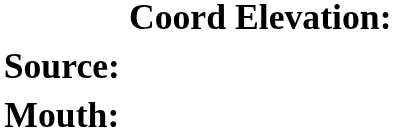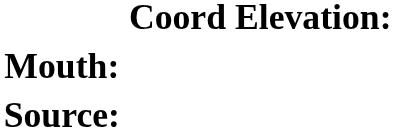rows swapped: Mouth: <-> Source:
